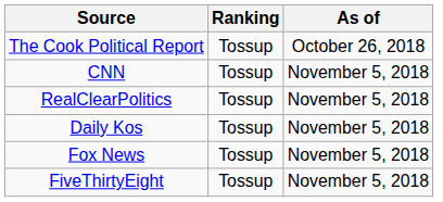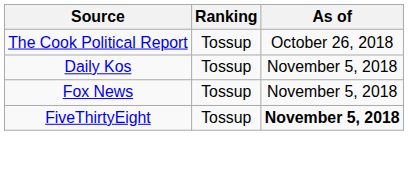- row: CNN | Tossup | November 5, 2018
- row: RealClearPolitics | Tossup | November 5, 2018
FiveThirtyEight | As of: normal -> bold
